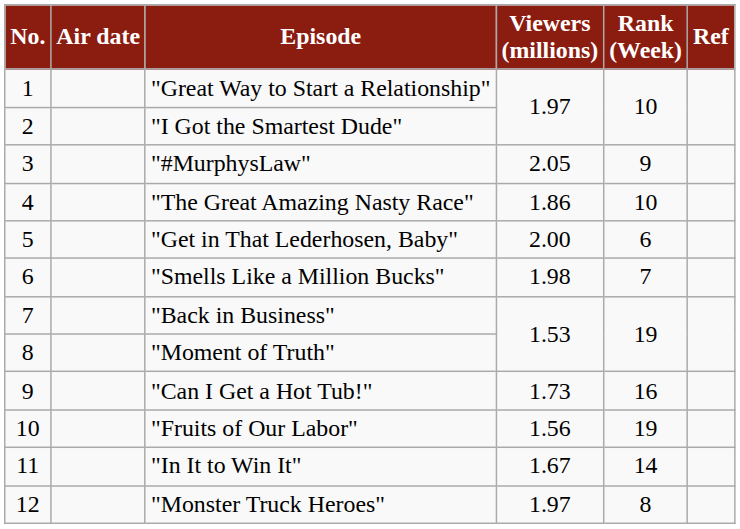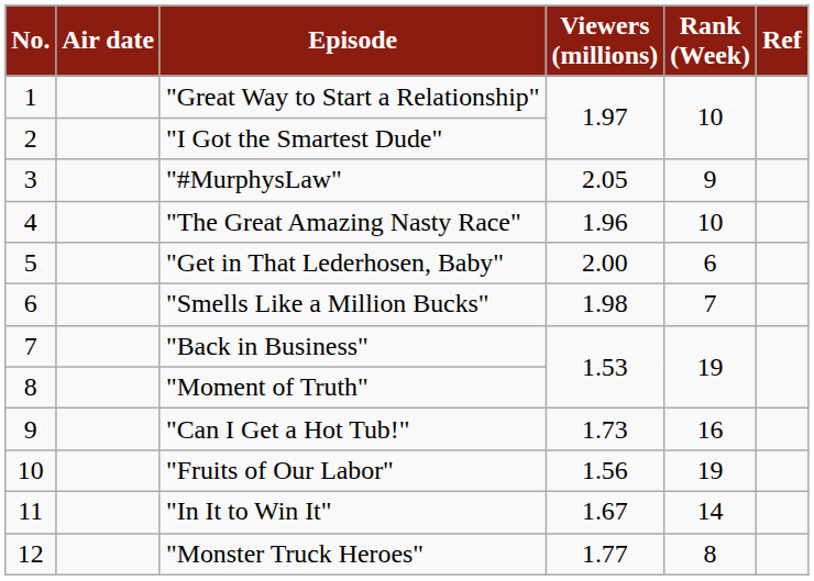"The Great Amazing Nasty Race" | Viewers (millions): 1.86 -> 1.96
"Monster Truck Heroes" | Viewers (millions): 1.97 -> 1.77
